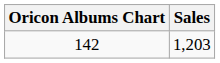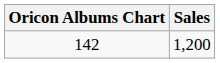142 | Sales: 1,203 -> 1,200
